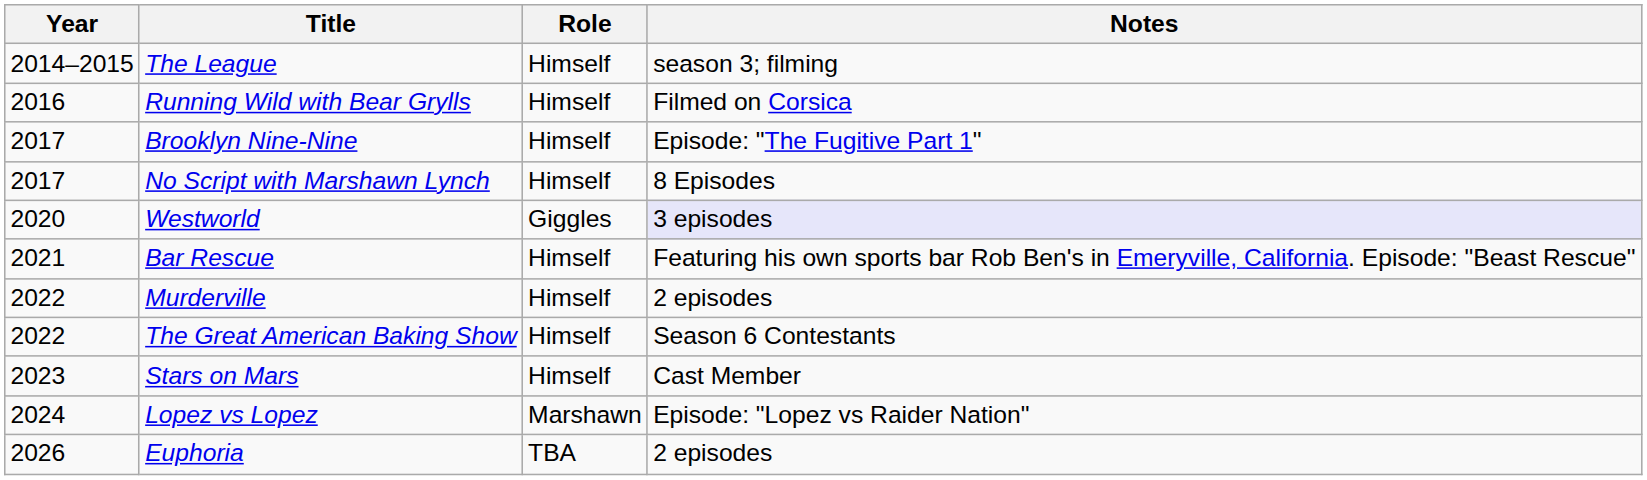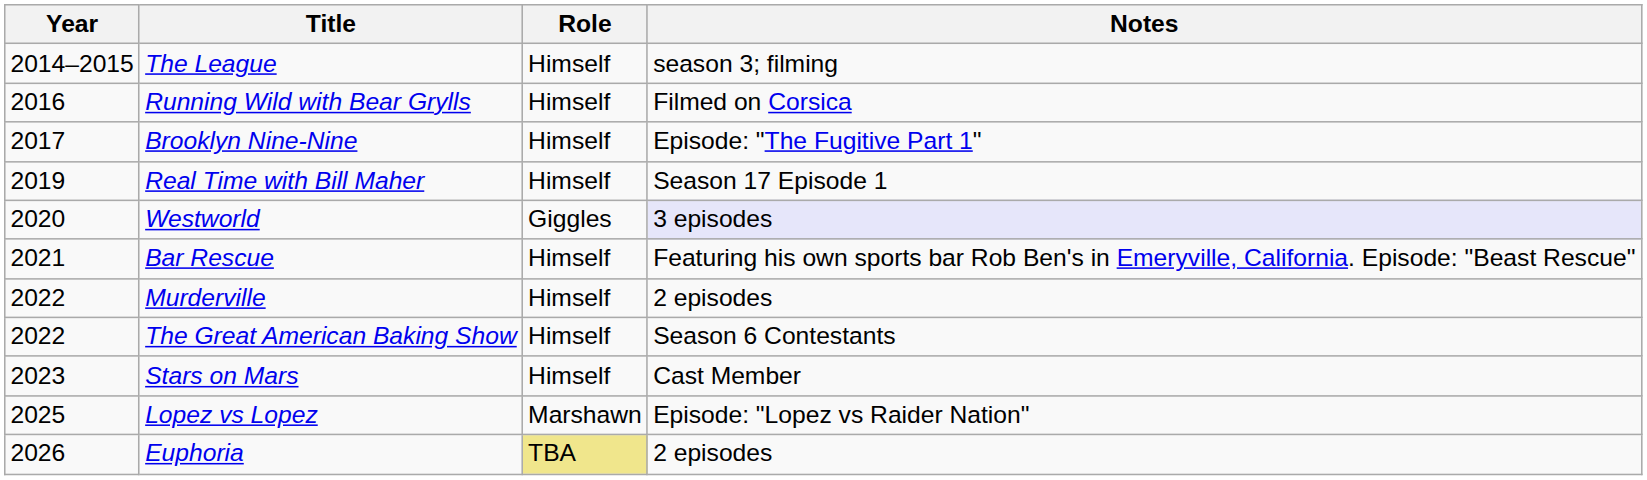- row: 2017 | No Script with Marshawn Lynch | Himself | 8 Episodes
+ row: 2019 | Real Time with Bill Maher | Himself | Season 17 Episode 1
Lopez vs Lopez | Year: 2024 -> 2025
Euphoria | Role: no background -> khaki background
